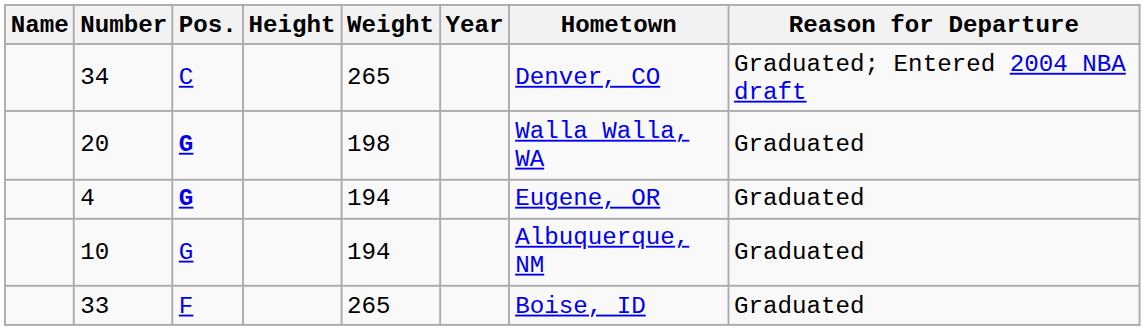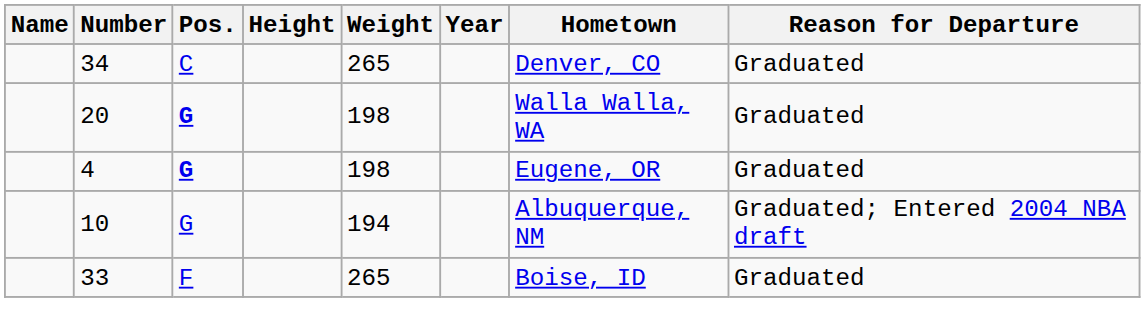34 | Reason for Departure: Graduated; Entered 2004 NBA draft -> Graduated
4 | Weight: 194 -> 198
10 | Reason for Departure: Graduated -> Graduated; Entered 2004 NBA draft
